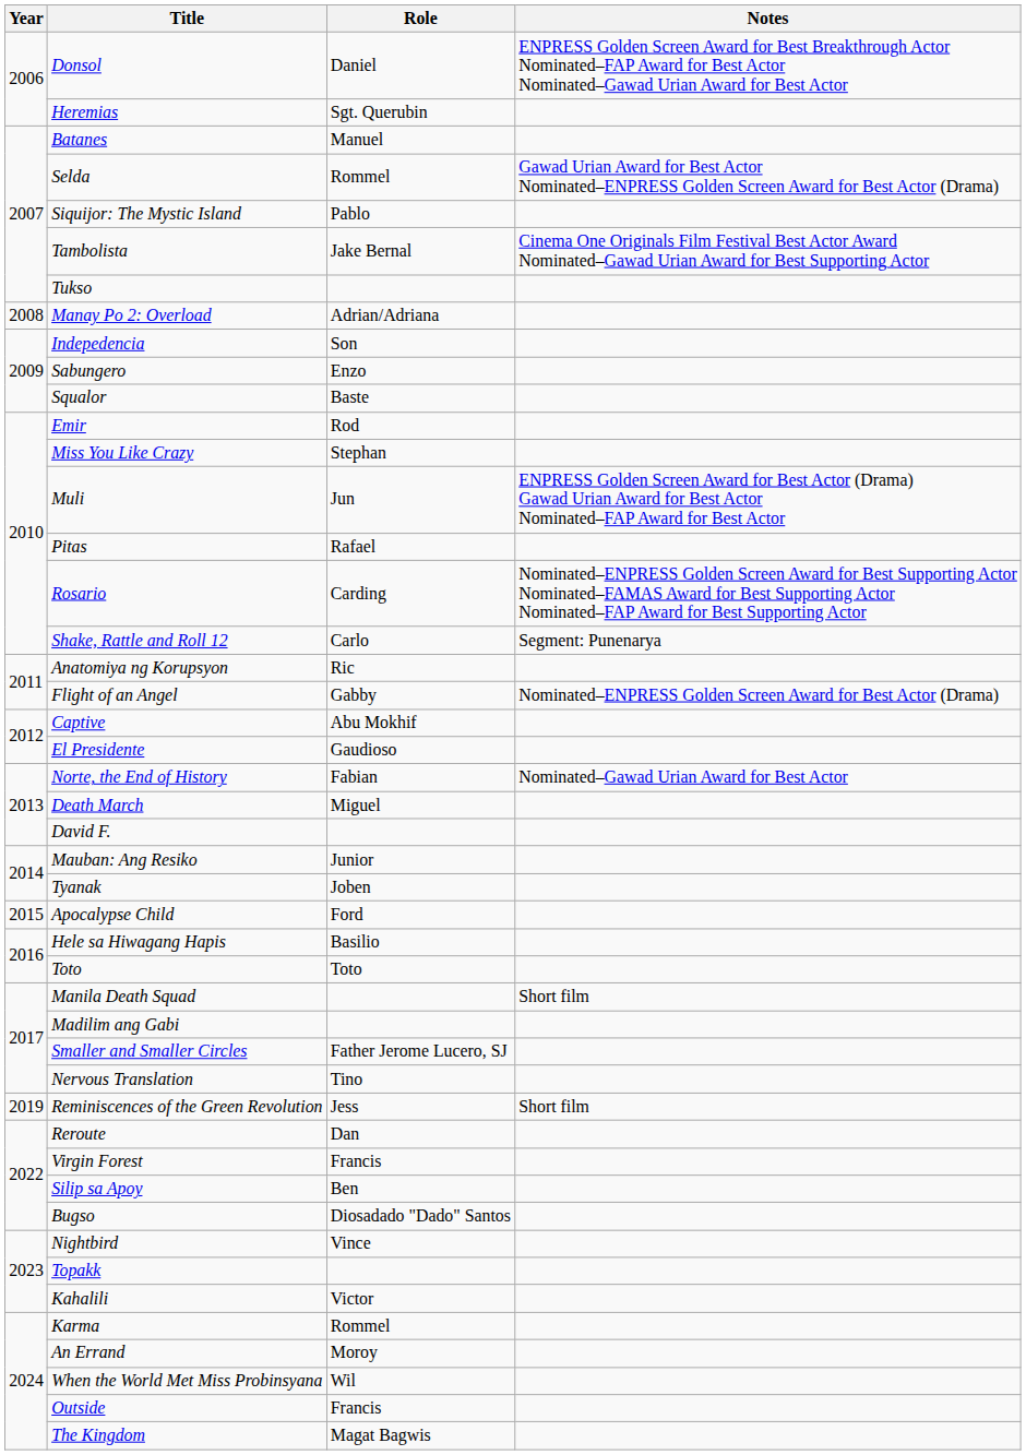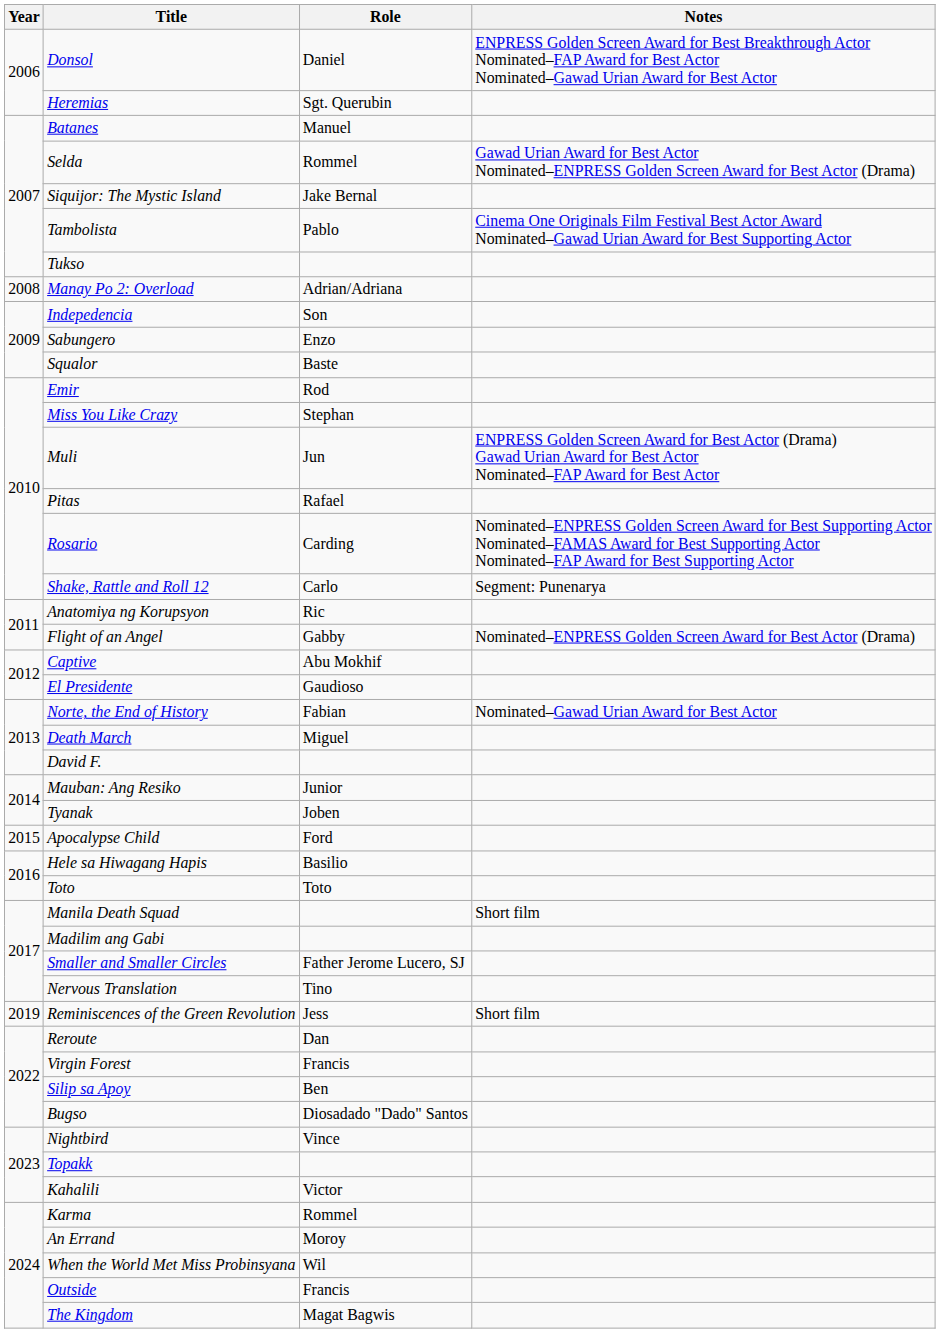Siquijor: The Mystic Island | Role: Pablo -> Jake Bernal
Tambolista | Role: Jake Bernal -> Pablo
